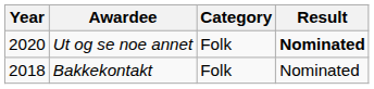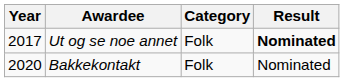Ut og se noe annet | Year: 2020 -> 2017
Bakkekontakt | Year: 2018 -> 2020
